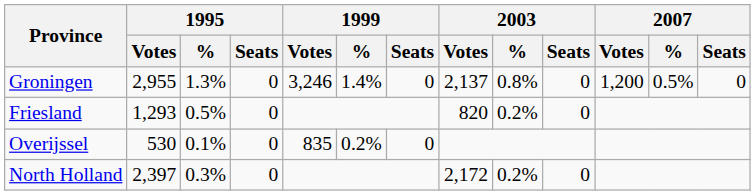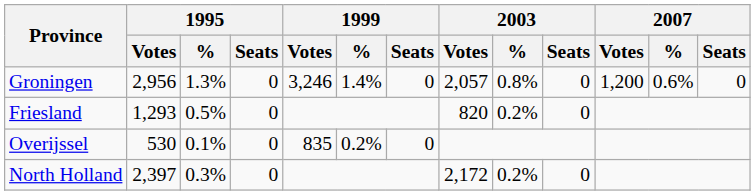Groningen | 1995 / Votes: 2,955 -> 2,956
Groningen | 2003 / Votes: 2,137 -> 2,057
Groningen | 2007 / %: 0.5% -> 0.6%
